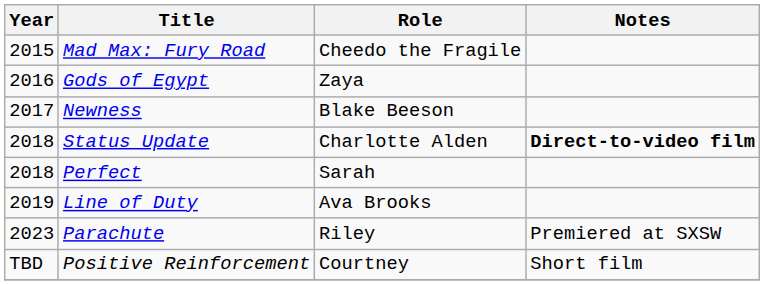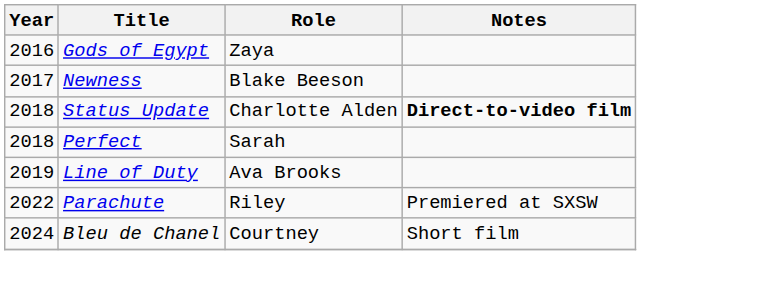- row: 2015 | Mad Max: Fury Road | Cheedo the Fragile
Parachute | Year: 2023 -> 2022
+ row: 2024 | Bleu de Chanel | Courtney | Short film
- row: TBD | Positive Reinforcement | Courtney | Short film
